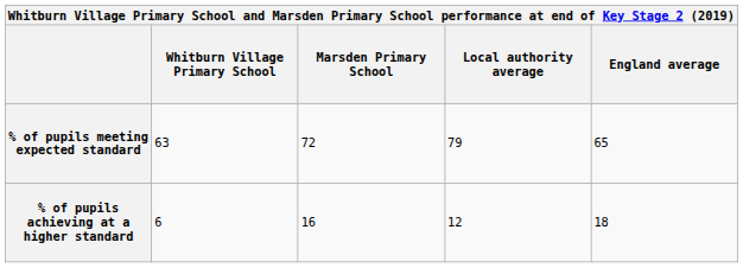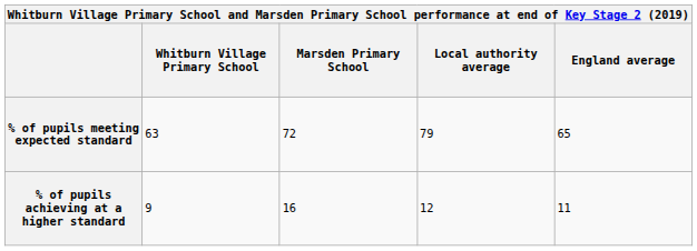% of pupils achieving at a higher standard | Whitburn Village Primary School: 6 -> 9
% of pupils achieving at a higher standard | England average: 18 -> 11
